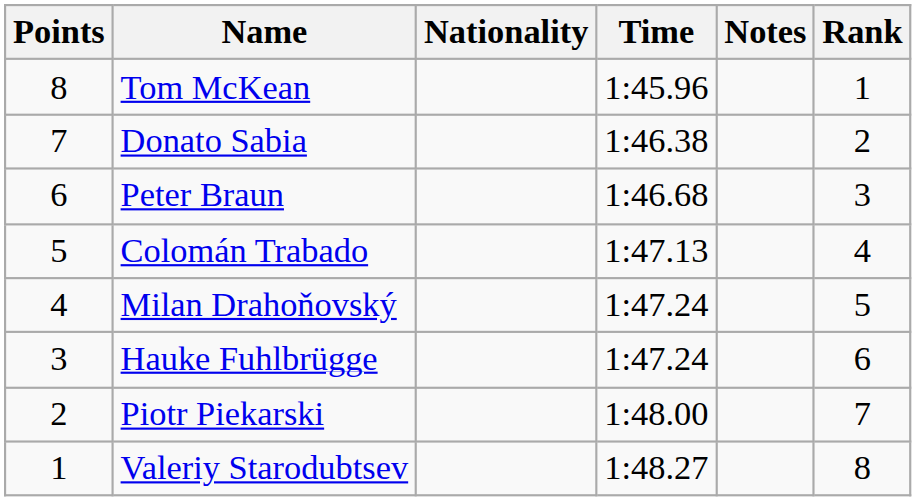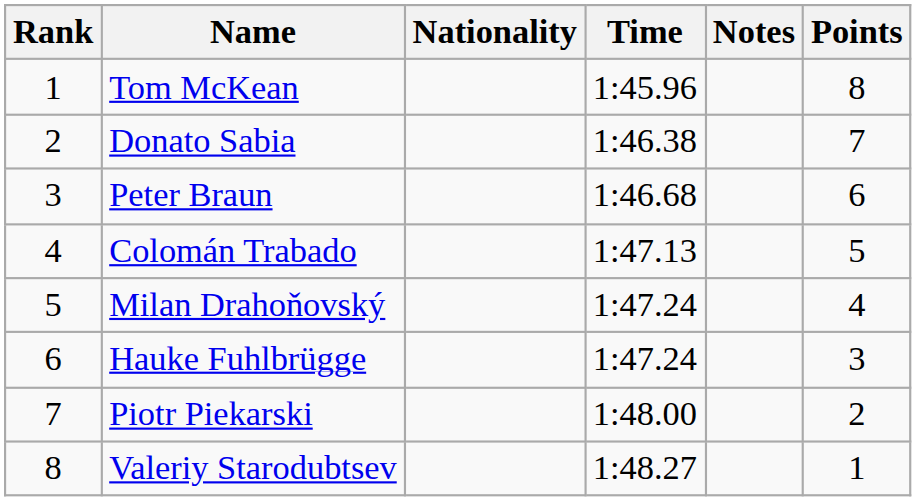columns swapped: Rank <-> Points
